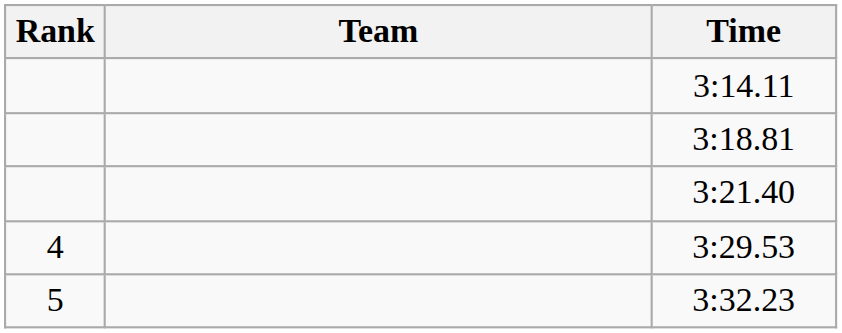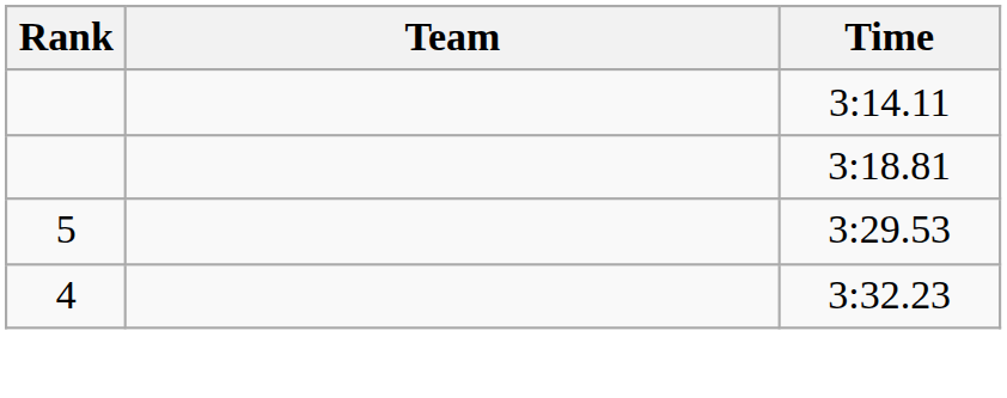- row: 3:21.40
3:29.53 | Rank: 4 -> 5
3:32.23 | Rank: 5 -> 4
